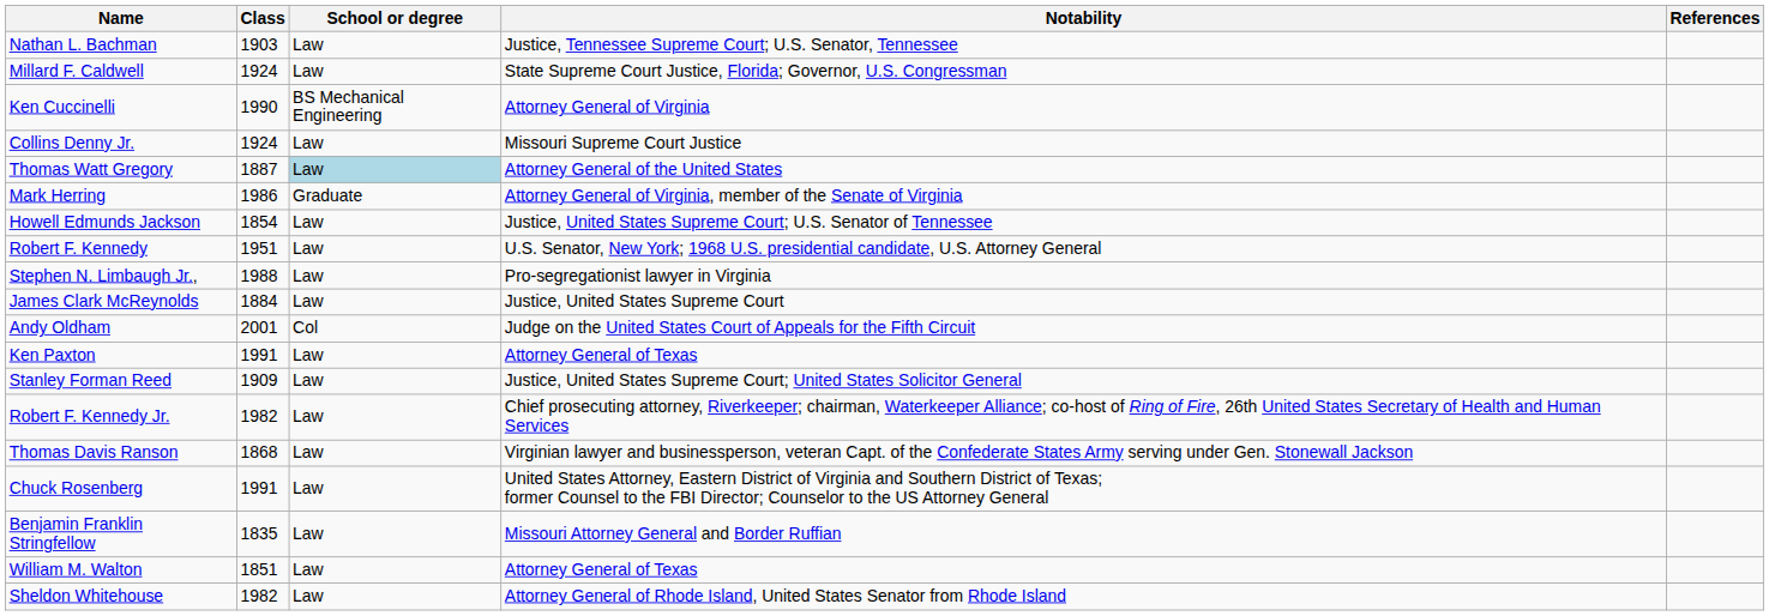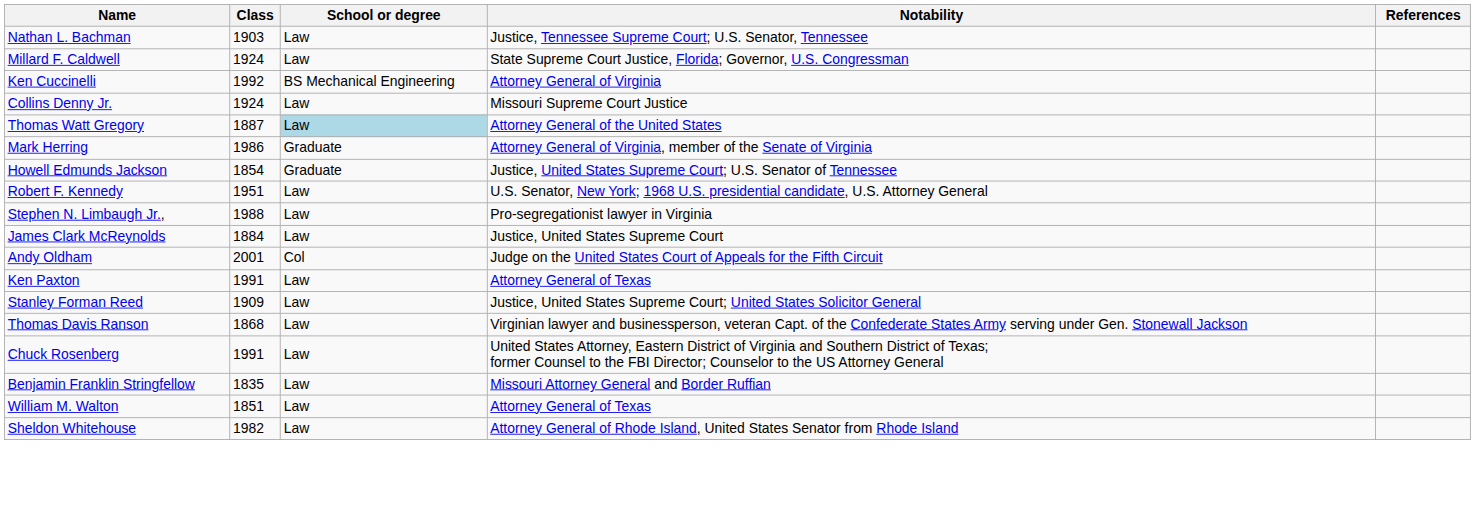Ken Cuccinelli | Class: 1990 -> 1992
Howell Edmunds Jackson | School or degree: Law -> Graduate
- row: Robert F. Kennedy Jr. | 1982 | Law | Chief prosecuting attorney, Riverkeeper; chairman, Waterkeeper Alliance; co-host of Ring of Fire, 26th United States Secretary of Health and Human Services
